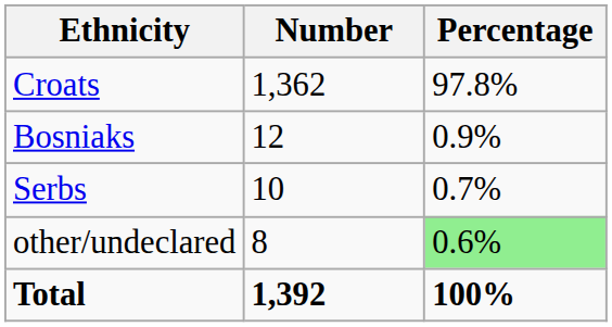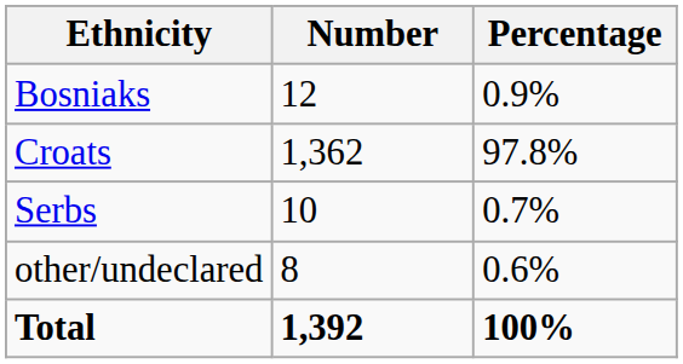rows swapped: Croats <-> Bosniaks
other/undeclared | Percentage: lightgreen background -> no background
